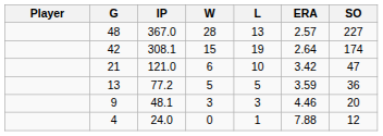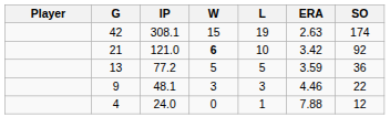- row: 48 | 367.0 | 28 | 13 | 2.57 | 227
42 | ERA: 2.64 -> 2.63
21 | W: normal -> bold
21 | SO: 47 -> 92
9 | SO: 20 -> 22
